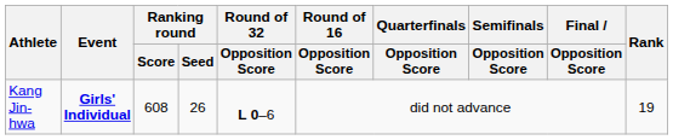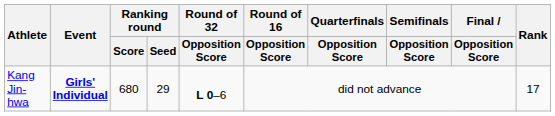Kang Jin-hwa | Ranking round / Score: 608 -> 680
Kang Jin-hwa | Ranking round / Seed: 26 -> 29
Kang Jin-hwa | Rank: 19 -> 17
